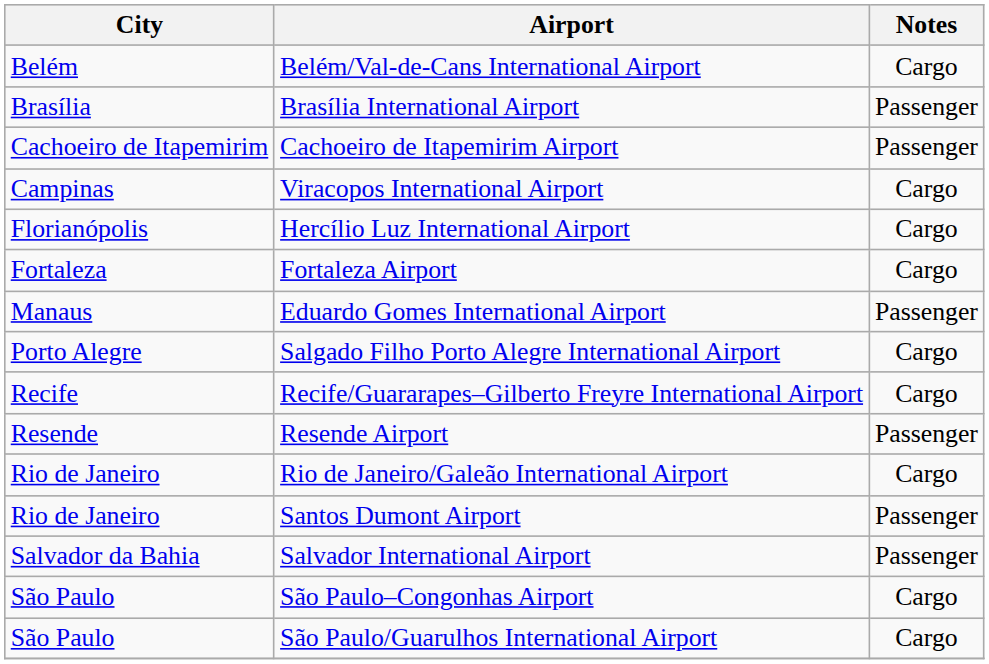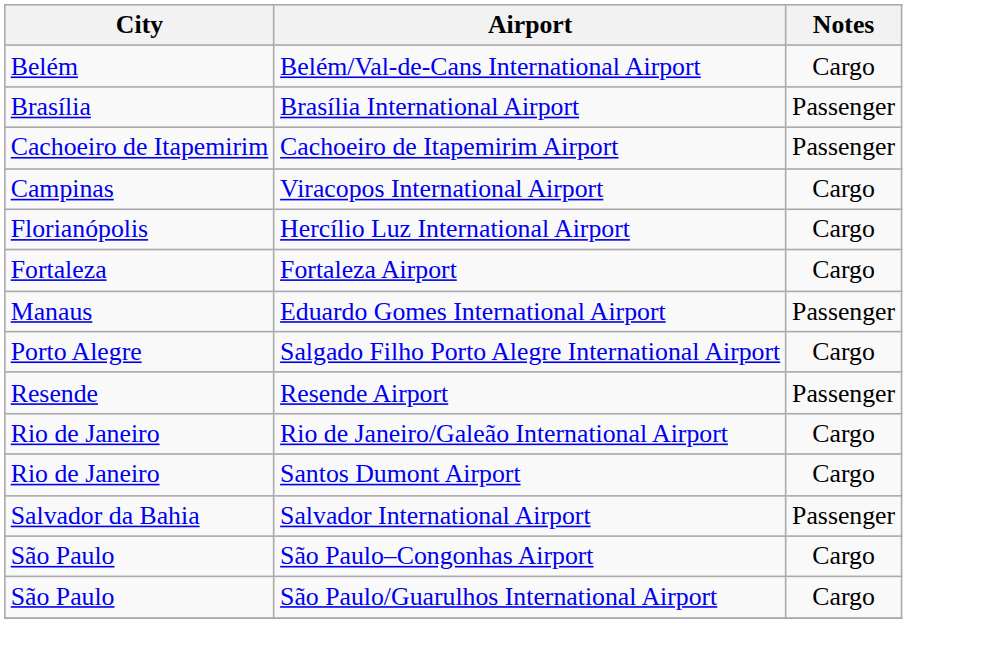- row: Recife | Recife/Guararapes–Gilberto Freyre International Airport | Cargo
Santos Dumont Airport | Notes: Passenger -> Cargo
